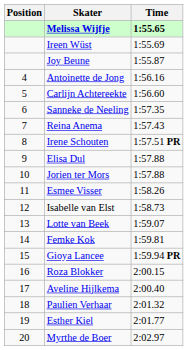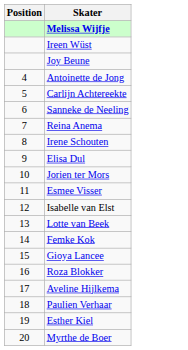- column: Time | 1:55.65 | 1:55.69 | 1:55.87 | 1:56.16 | 1:56.60 | 1:57.35 | 1:57.43 | 1:57.51 PR | 1:57.88 | 1:57.88 | 1:58.26 | 1:58.73 | 1:59.07 | 1:59.81 | 1:59.94 PR | 2:00.15 | 2:00.40 | 2:01.32 | 2:01.77 | 2:02.97
